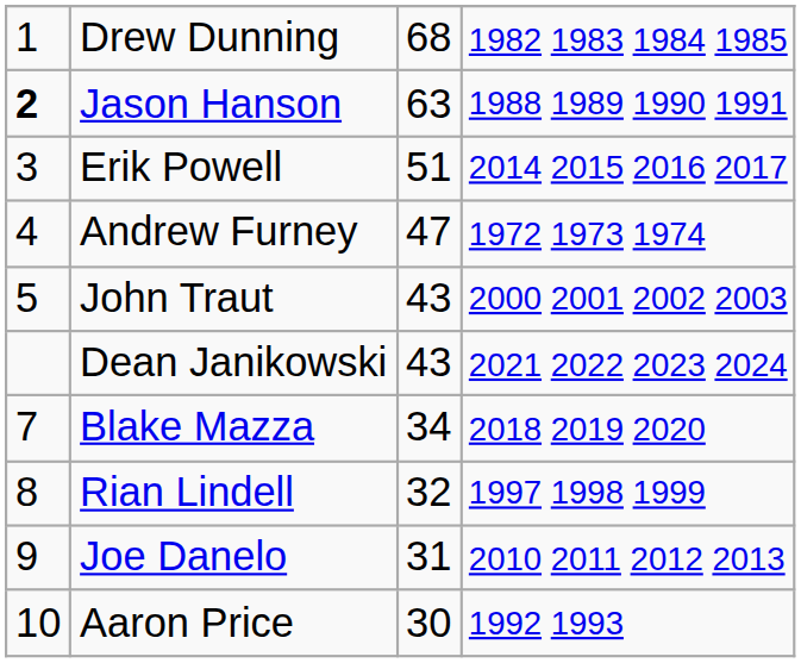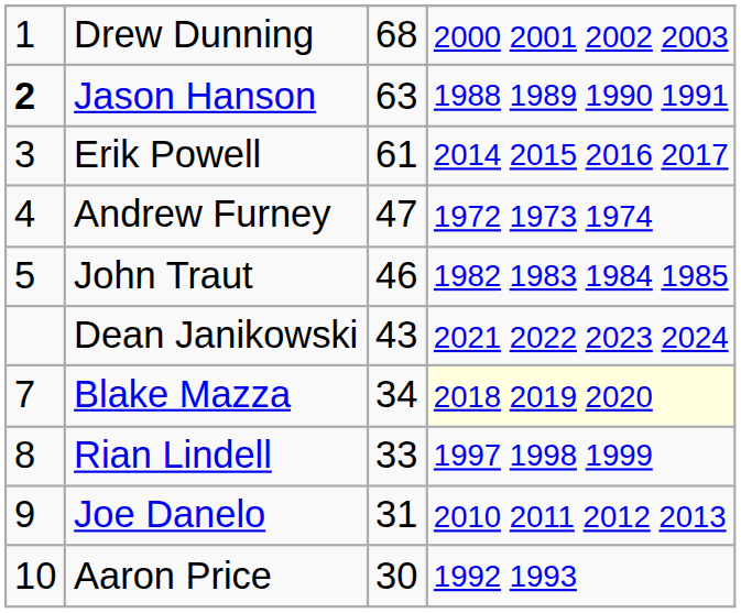Drew Dunning | column 4: 1982 1983 1984 1985 -> 2000 2001 2002 2003
Erik Powell | column 3: 51 -> 61
John Traut | column 3: 43 -> 46
John Traut | column 4: 2000 2001 2002 2003 -> 1982 1983 1984 1985
Blake Mazza | column 4: no background -> lightyellow background
Rian Lindell | column 3: 32 -> 33
